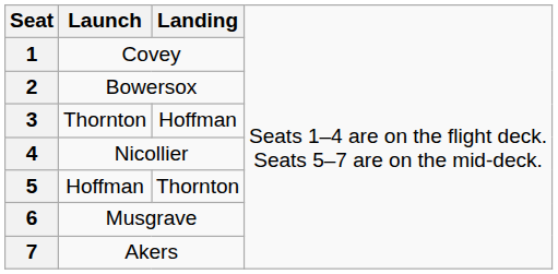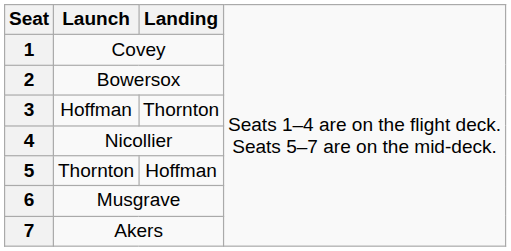3 | column 2: Thornton -> Hoffman
3 | column 3: Hoffman -> Thornton
5 | column 2: Hoffman -> Thornton
5 | column 3: Thornton -> Hoffman
